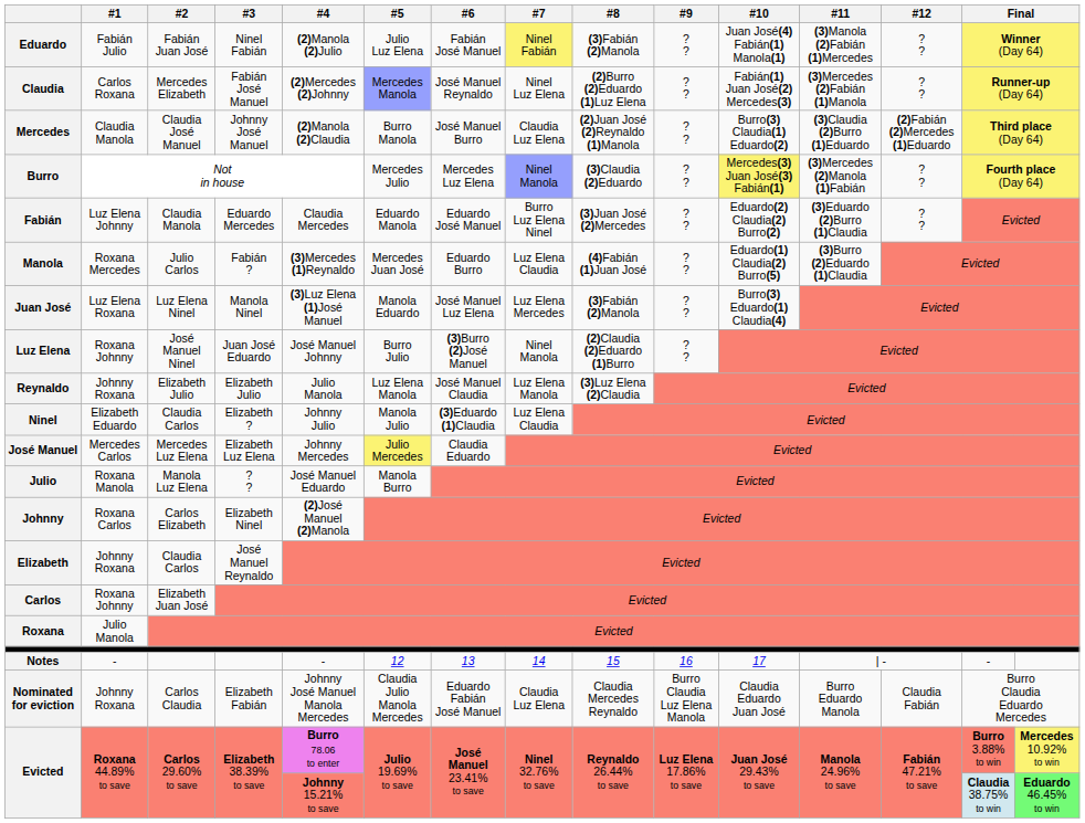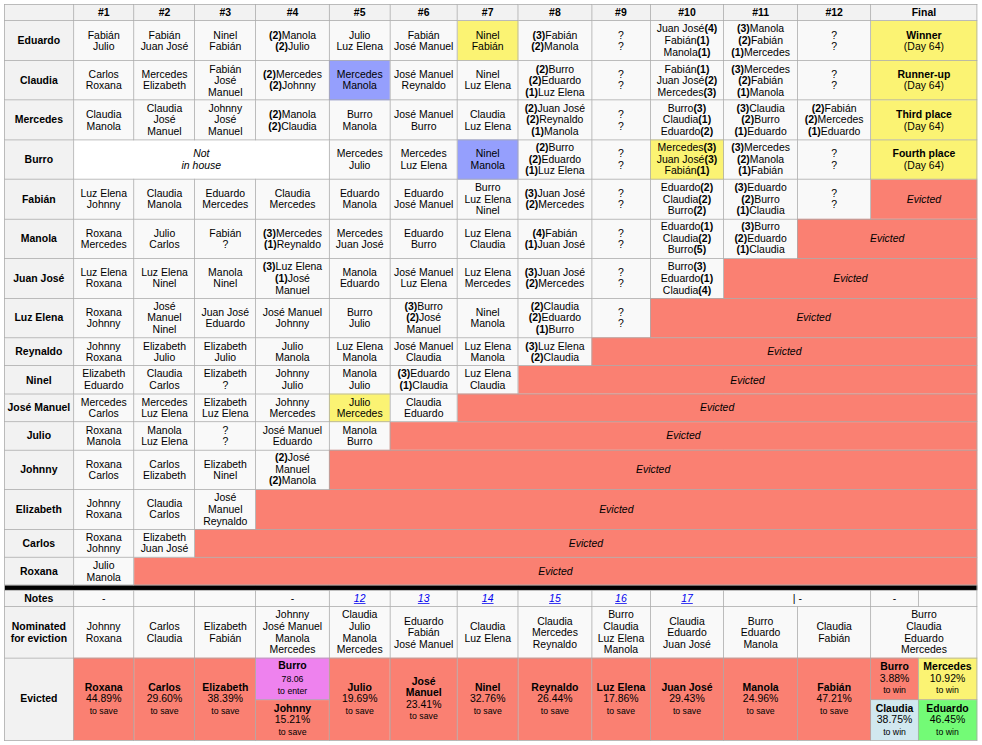Burro | #8: (3)Claudia (2)Eduardo -> (2)Burro (2)Eduardo (1)Luz Elena
Juan José | #8: (3)Fabián (2)Manola -> (3)Juan José (2)Mercedes
